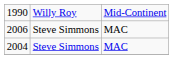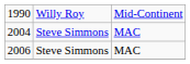rows swapped: 2004 <-> 2006
